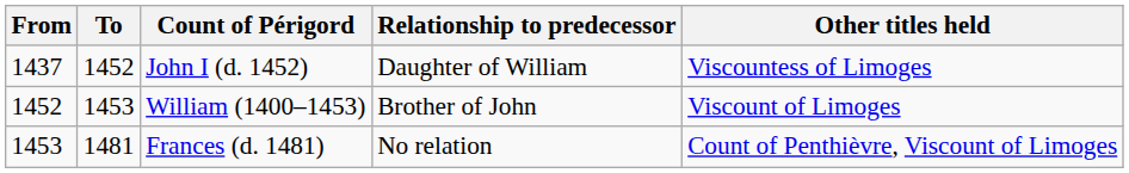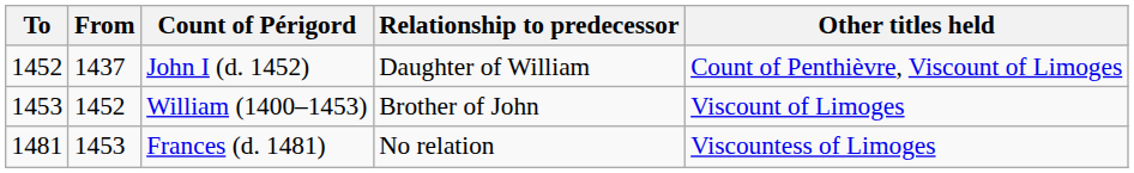columns swapped: From <-> To
John I (d. 1452) | Other titles held: Viscountess of Limoges -> Count of Penthièvre, Viscount of Limoges
Frances (d. 1481) | Other titles held: Count of Penthièvre, Viscount of Limoges -> Viscountess of Limoges
